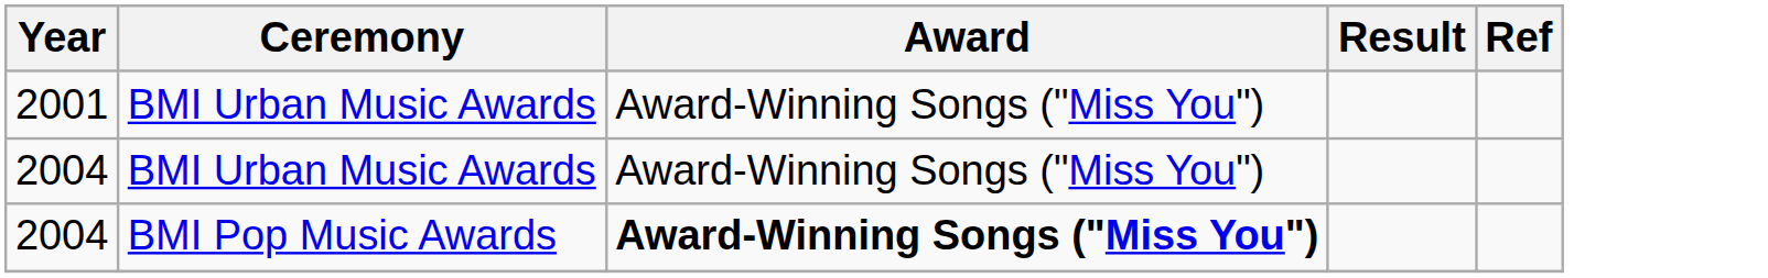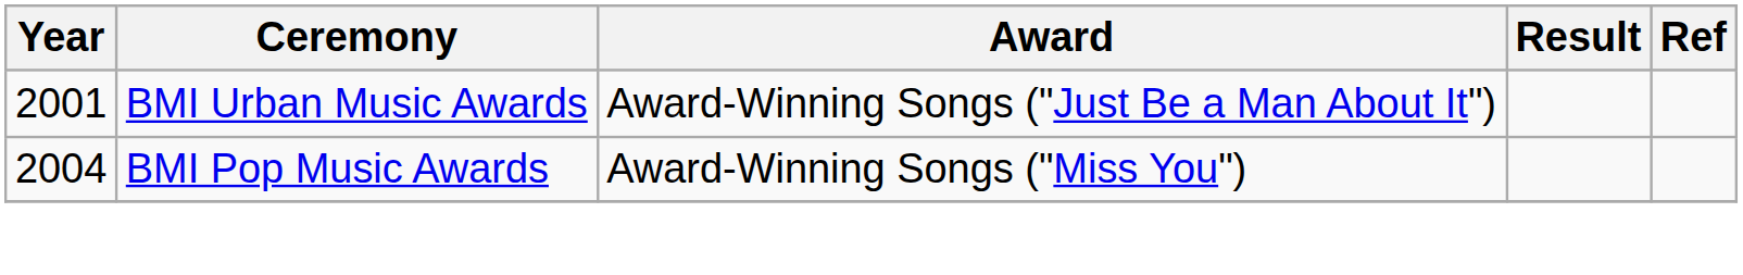2001 | Award: Award-Winning Songs ("Miss You") -> Award-Winning Songs ("Just Be a Man About It")
- row: 2004 | BMI Urban Music Awards | Award-Winning Songs ("Miss You")
2004 / BMI Pop Music Awards | Award: bold -> normal
